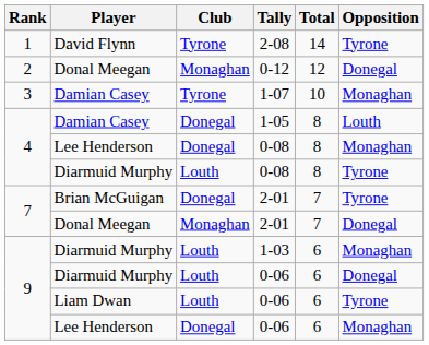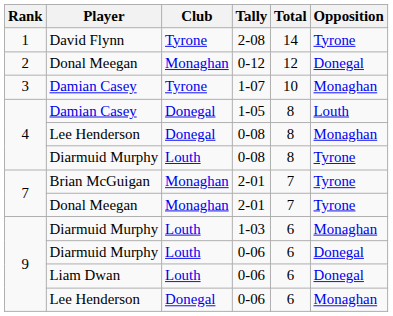Brian McGuigan / 2-01 | Club: Donegal -> Monaghan
Donal Meegan / 2-01 | Opposition: Donegal -> Tyrone
Liam Dwan / 0-06 | Opposition: Tyrone -> Donegal
